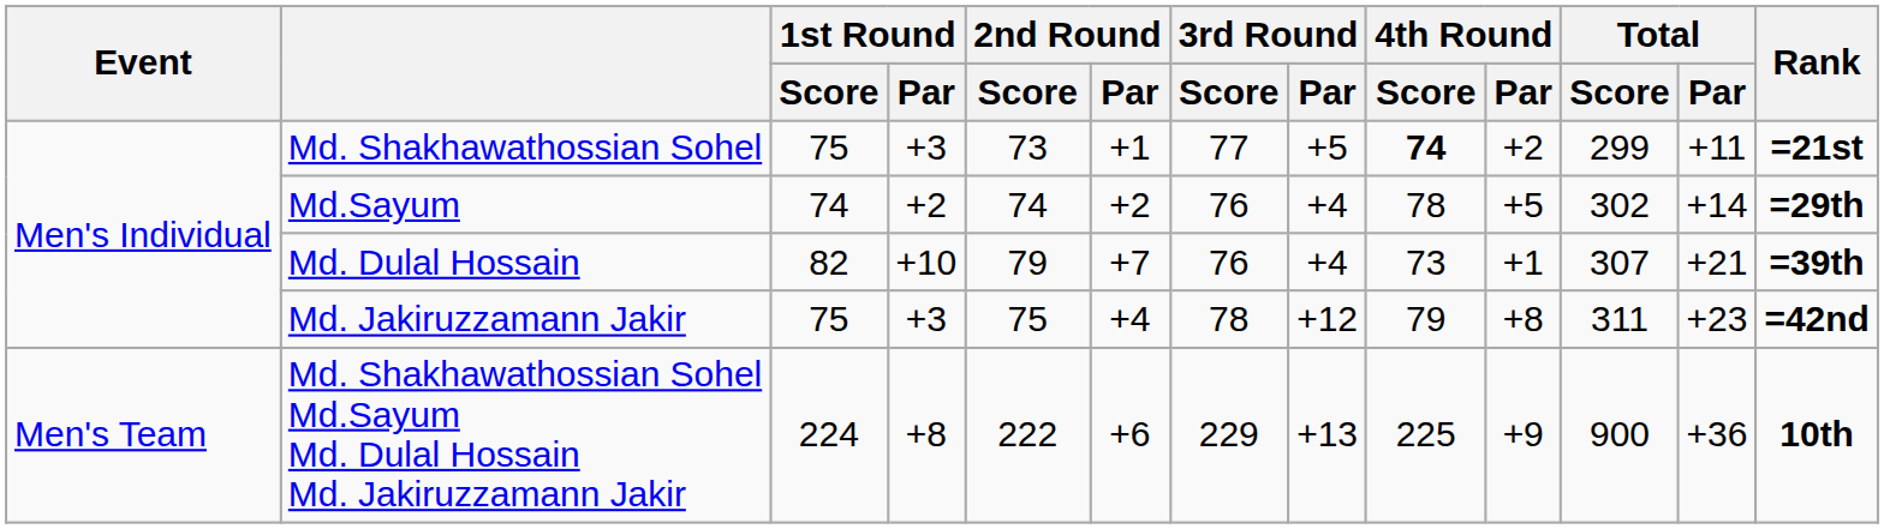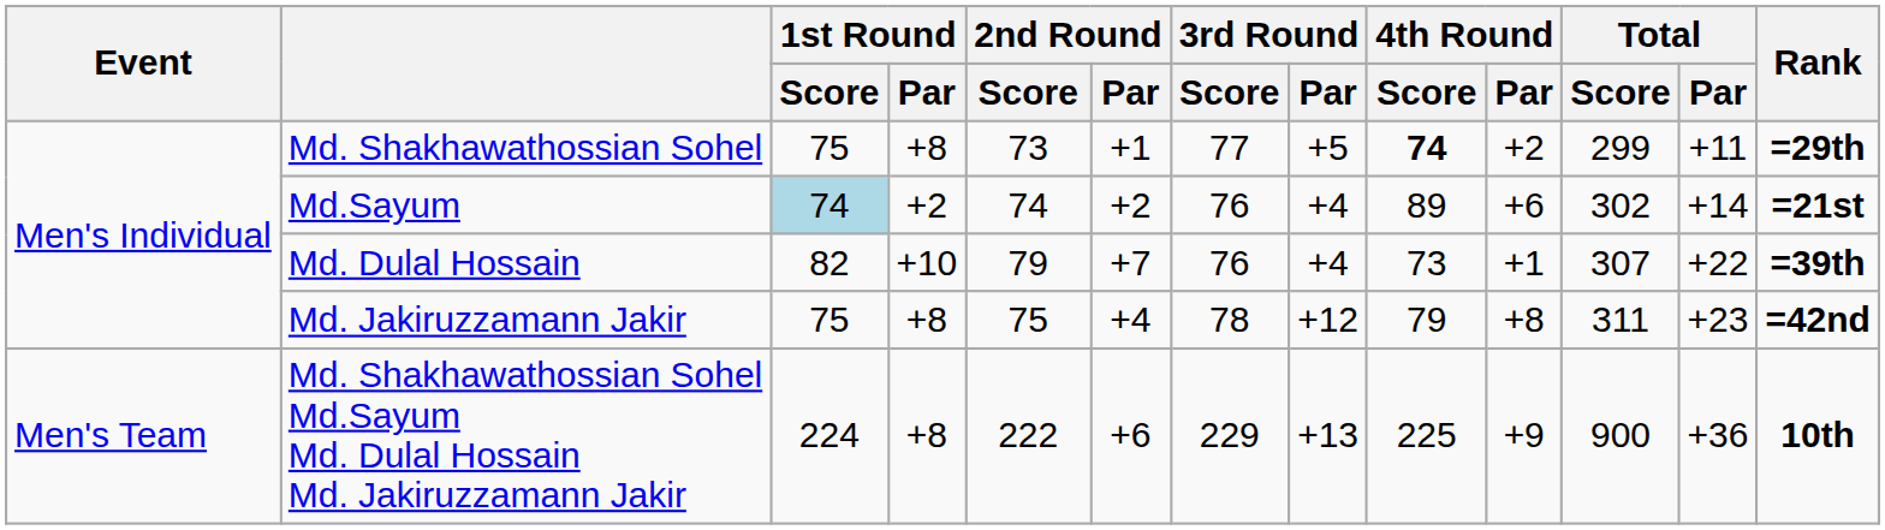Md. Shakhawathossian Sohel | 1st Round / Par: +3 -> +8
Md. Shakhawathossian Sohel | Rank: =21st -> =29th
Md.Sayum | 1st Round / Score: no background -> lightblue background
Md.Sayum | 4th Round / Score: 78 -> 89
Md.Sayum | 4th Round / Par: +5 -> +6
Md.Sayum | Rank: =29th -> =21st
Md. Dulal Hossain | Total / Par: +21 -> +22
Md. Jakiruzzamann Jakir | 1st Round / Par: +3 -> +8
